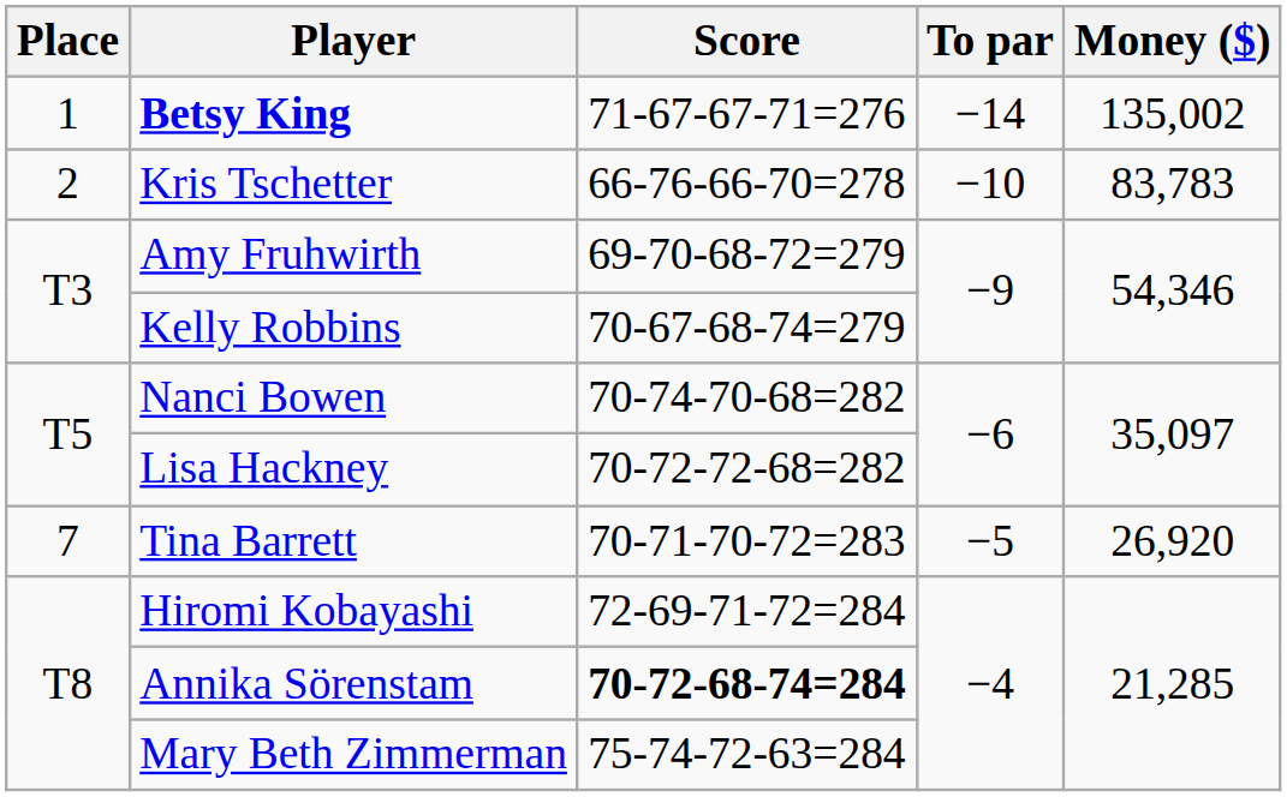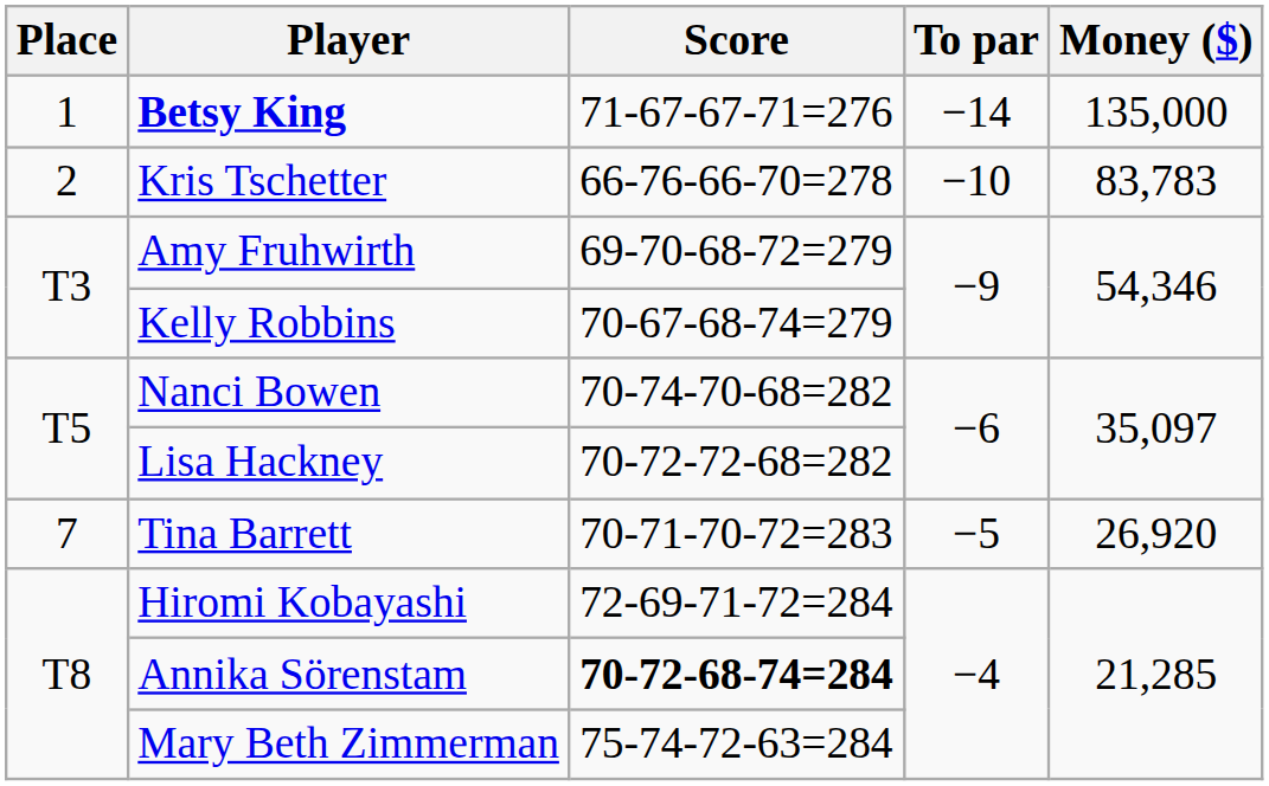Betsy King | Money ($): 135,002 -> 135,000
